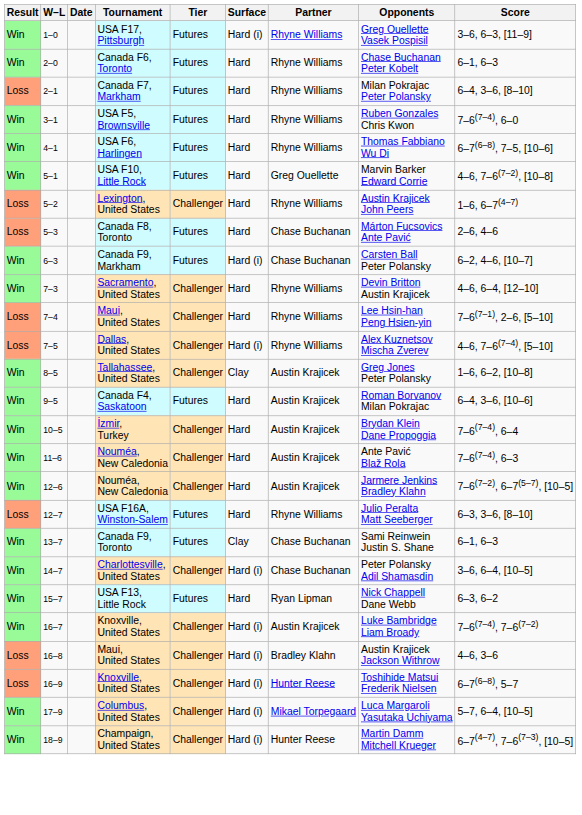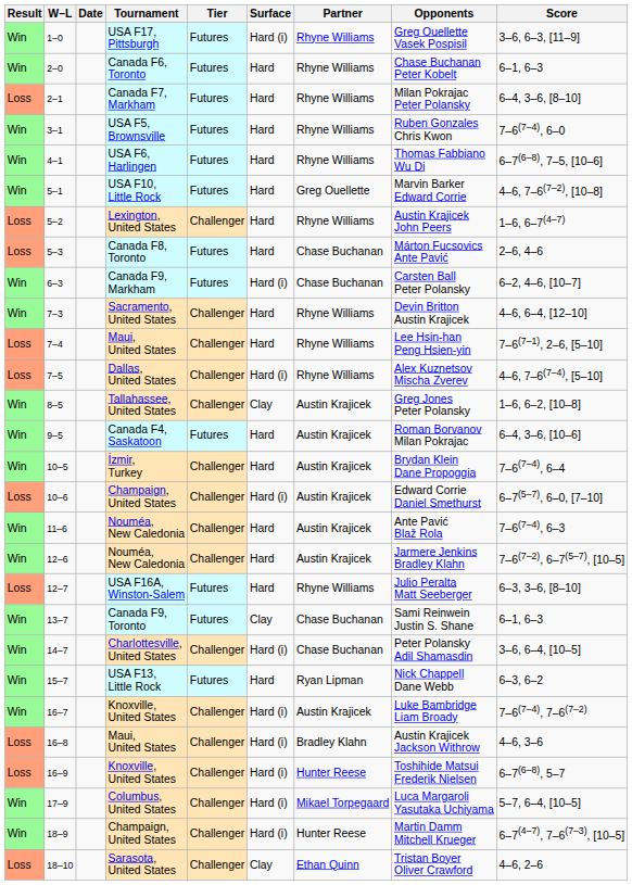+ row: Loss | 10–6 | Champaign, United States | Challenger | Hard (i) | Austin Krajicek | Edward Corrie Daniel Smethurst | 6–7(5–7), 6–0, [7–10]
+ row: Loss | 18–10 | Sarasota, United States | Challenger | Clay | Ethan Quinn | Tristan Boyer Oliver Crawford | 4–6, 2–6
